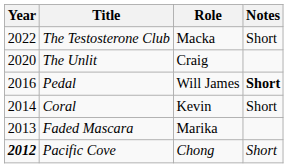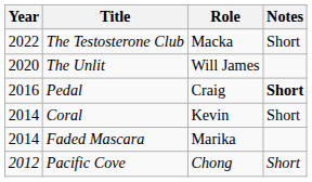The Unlit | Role: Craig -> Will James
Pedal | Role: Will James -> Craig
Faded Mascara | Year: 2013 -> 2014
Pacific Cove | Year: bold -> normal
